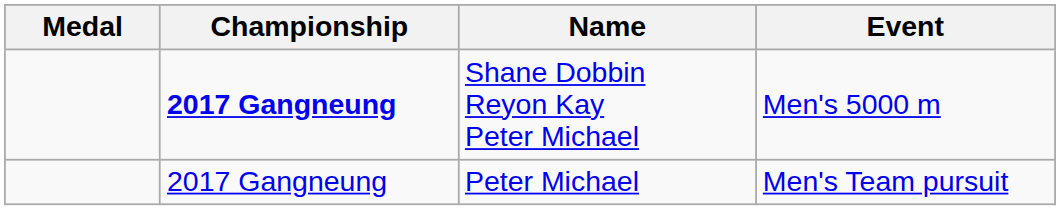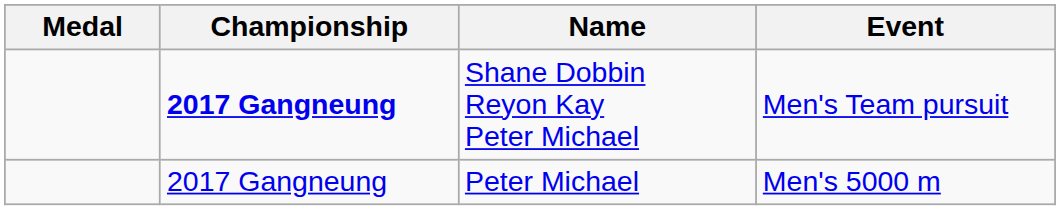Shane Dobbin Reyon Kay Peter Michael | Event: Men's 5000 m -> Men's Team pursuit
Peter Michael | Event: Men's Team pursuit -> Men's 5000 m
